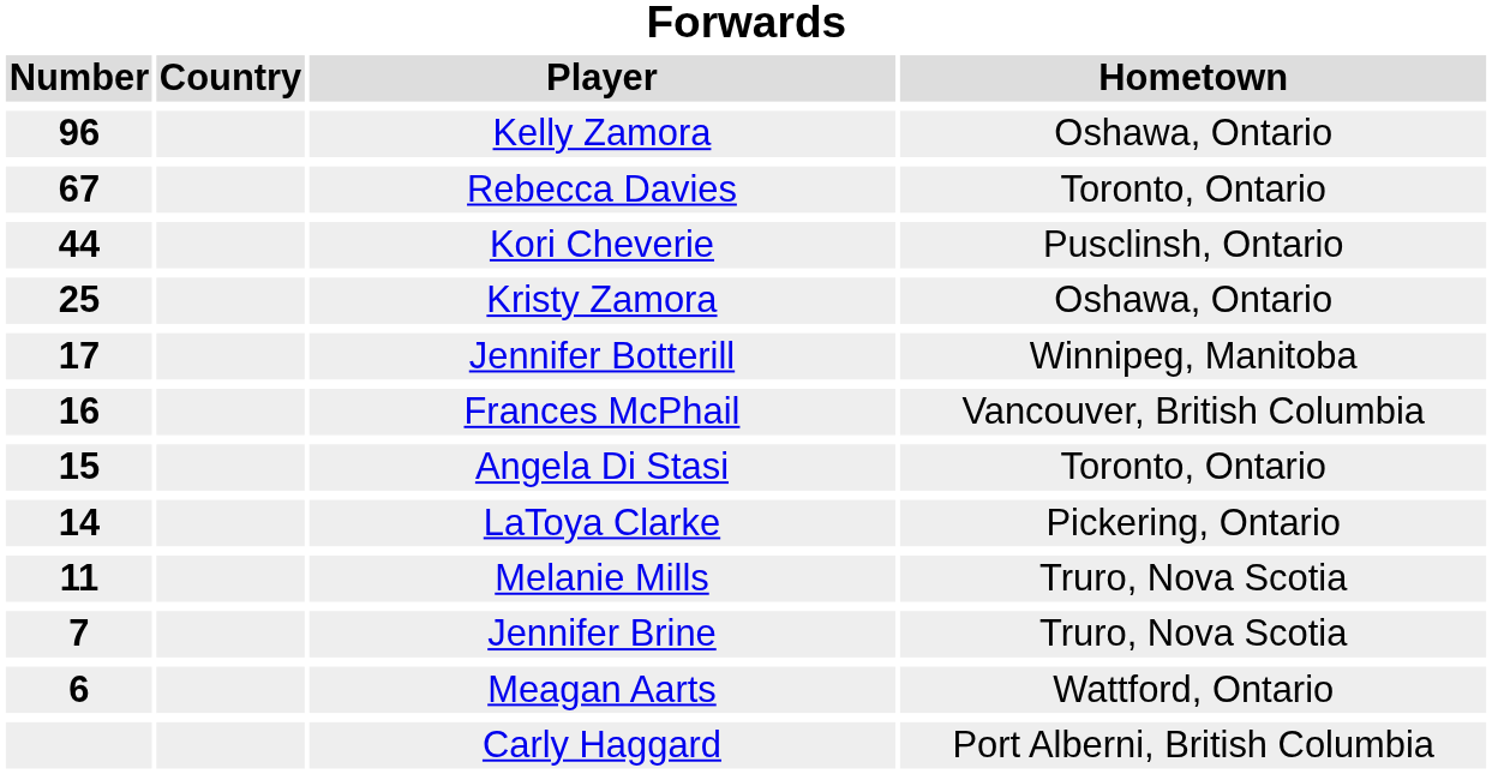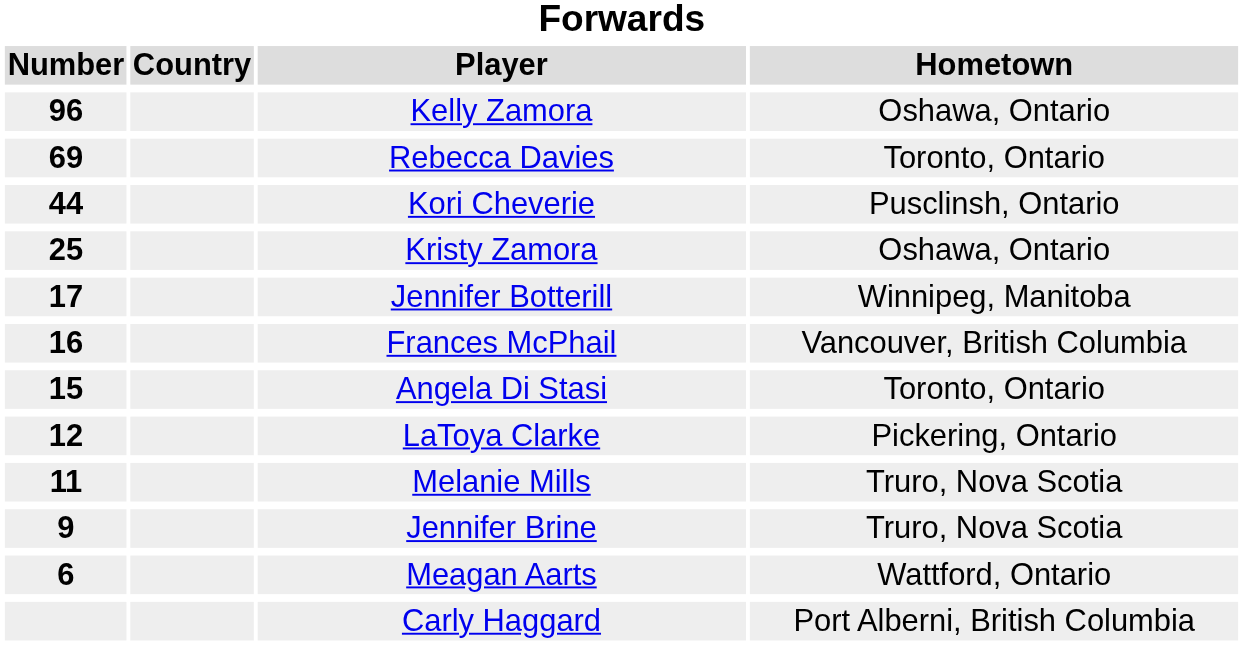Rebecca Davies | Number: 67 -> 69
LaToya Clarke | Number: 14 -> 12
Jennifer Brine | Number: 7 -> 9
